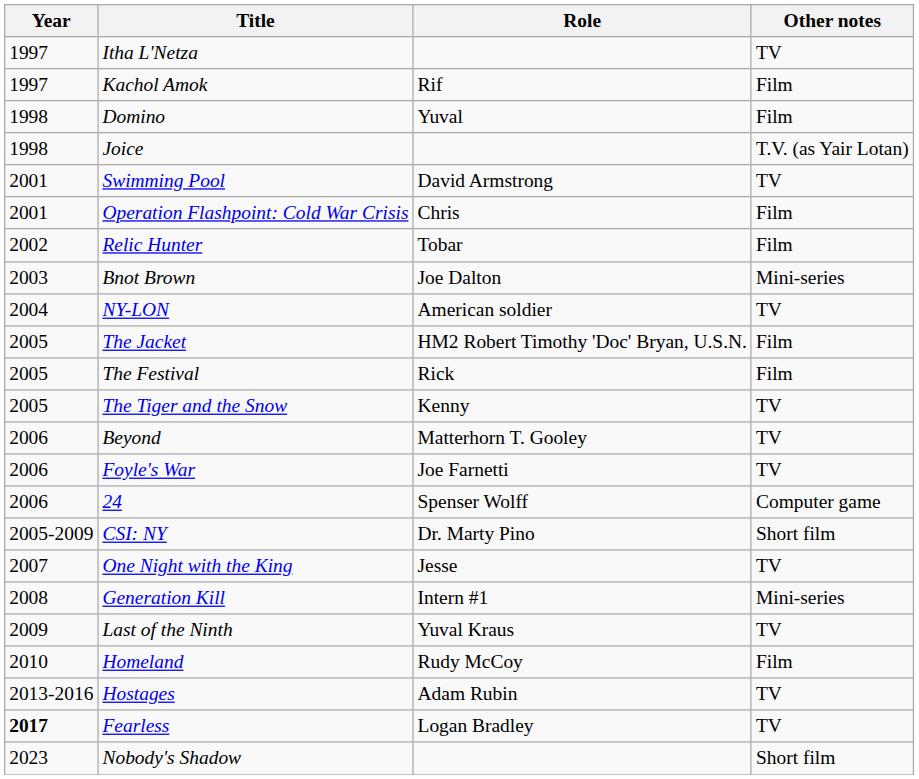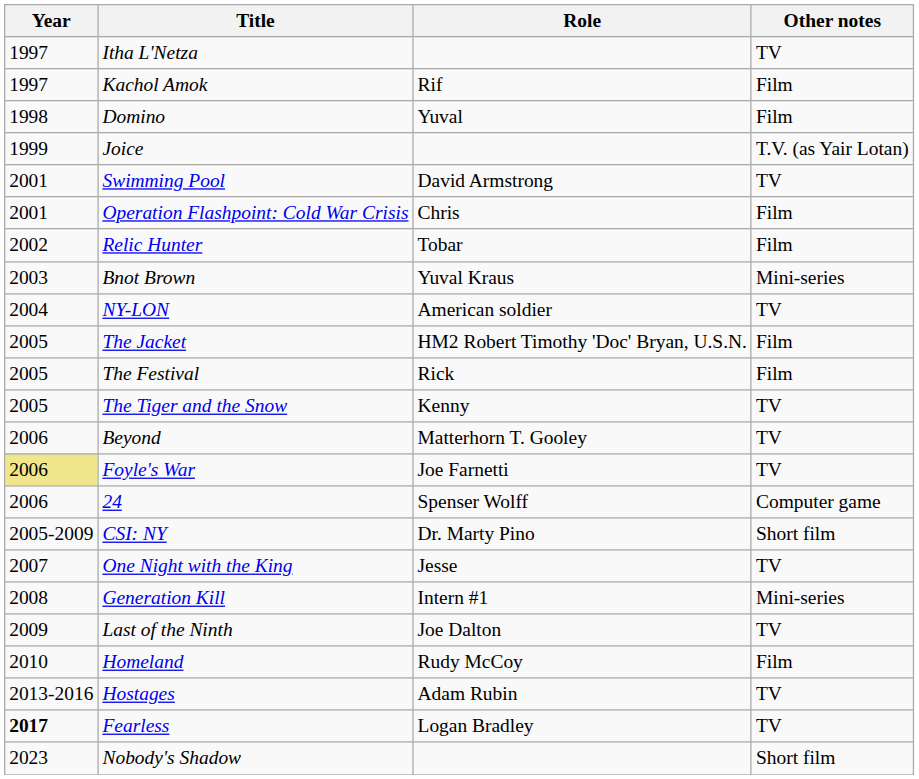Joice | Year: 1998 -> 1999
Bnot Brown | Role: Joe Dalton -> Yuval Kraus
Foyle's War | Year: no background -> khaki background
Last of the Ninth | Role: Yuval Kraus -> Joe Dalton
